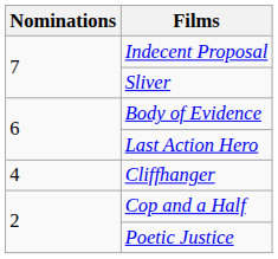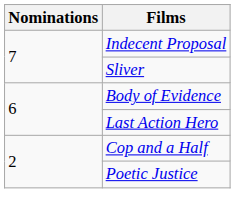- row: 4 | Cliffhanger
